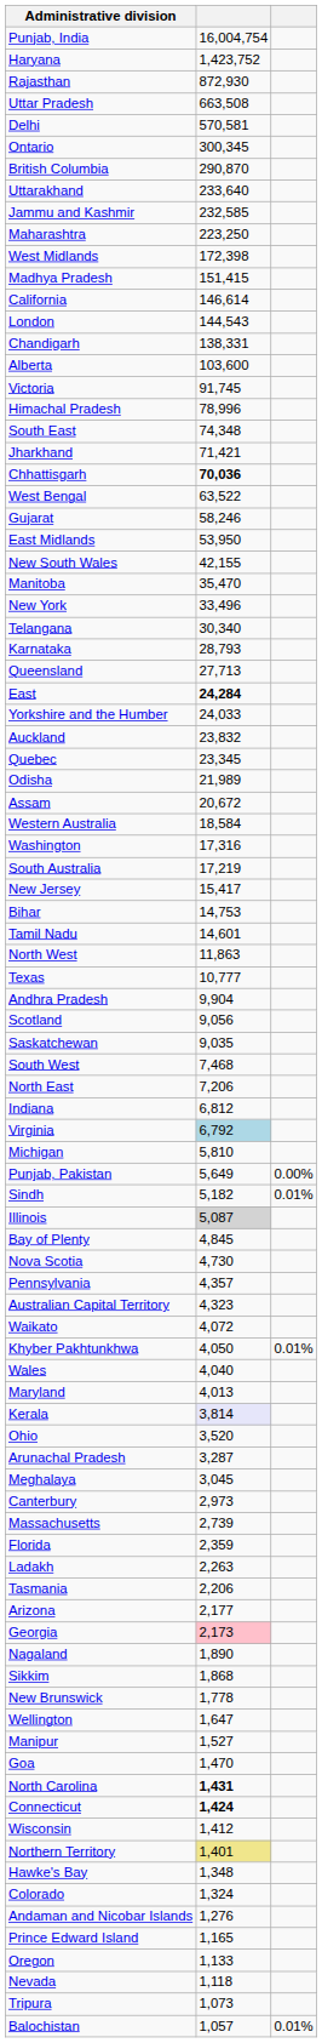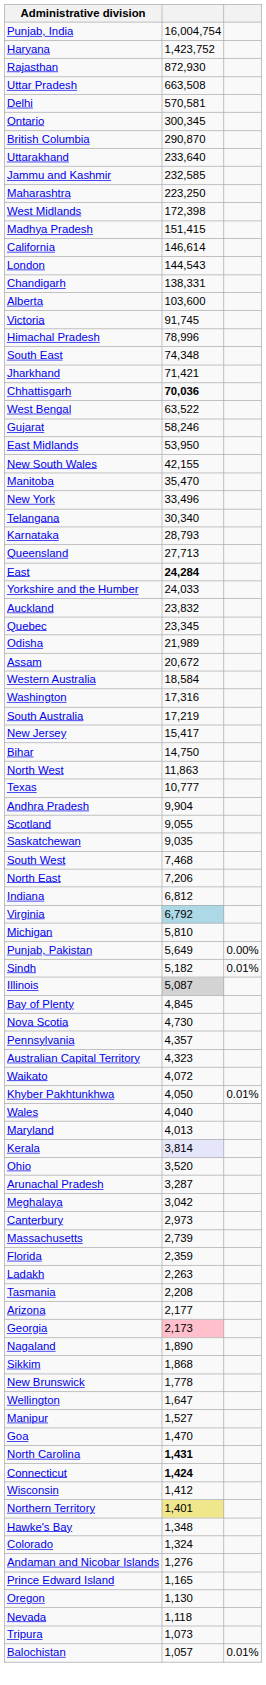Bihar | column 2: 14,753 -> 14,750
- row: Tamil Nadu | 14,601
Scotland | column 2: 9,056 -> 9,055
Meghalaya | column 2: 3,045 -> 3,042
Tasmania | column 2: 2,206 -> 2,208
Oregon | column 2: 1,133 -> 1,130
